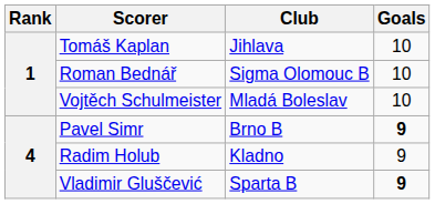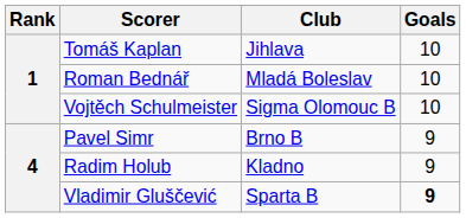Roman Bednář | Club: Sigma Olomouc B -> Mladá Boleslav
Vojtěch Schulmeister | Club: Mladá Boleslav -> Sigma Olomouc B
Pavel Simr | Goals: bold -> normal
